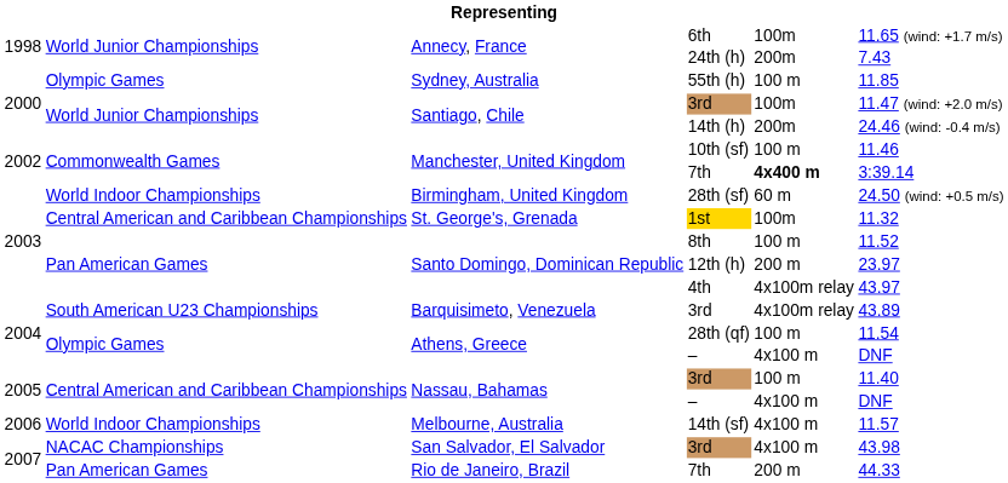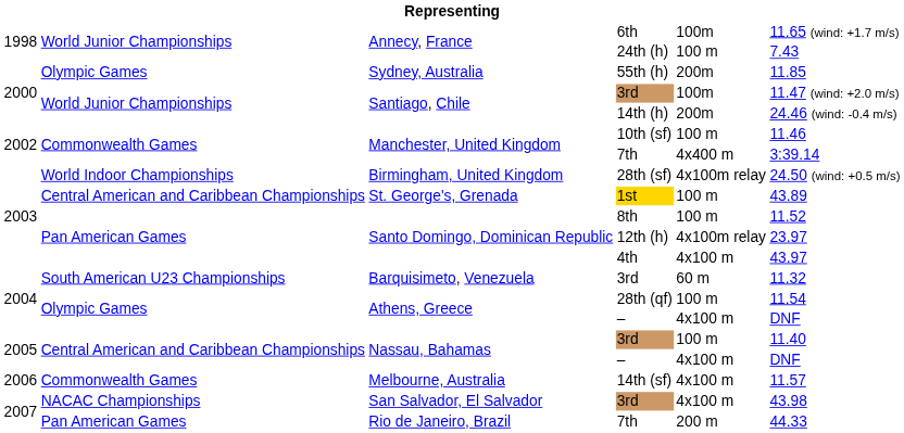24th (h) | column 5: 200m -> 100 m
55th (h) | column 5: 100 m -> 200m
Manchester, United Kingdom / 7th | column 5: bold -> normal
28th (sf) | column 5: 60 m -> 4x100m relay
1st | column 5: 100m -> 100 m
1st | column 6: 11.32 -> 43.89
12th (h) | column 5: 200 m -> 4x100m relay
4th | column 5: 4x100m relay -> 4x100 m
Barquisimeto, Venezuela / 3rd | column 5: 4x100m relay -> 60 m
Barquisimeto, Venezuela / 3rd | column 6: 43.89 -> 11.32
14th (sf) | column 2: World Indoor Championships -> Commonwealth Games
